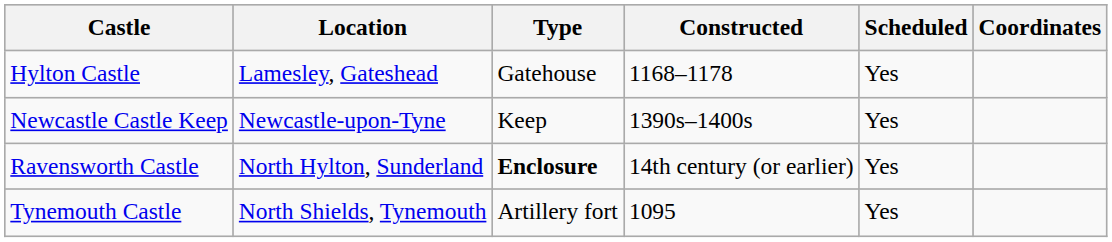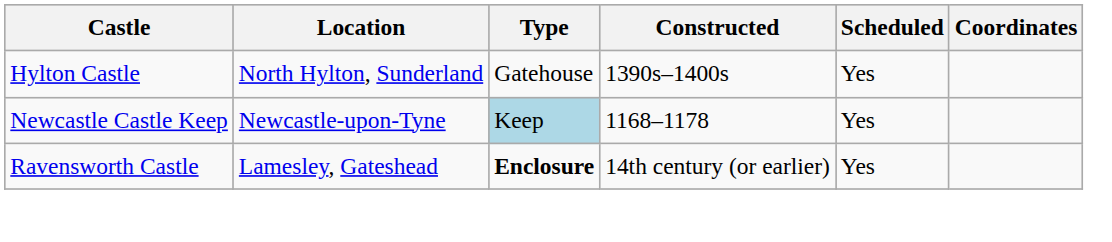Hylton Castle | Location: Lamesley, Gateshead -> North Hylton, Sunderland
Hylton Castle | Constructed: 1168–1178 -> 1390s–1400s
Newcastle Castle Keep | Type: no background -> lightblue background
Newcastle Castle Keep | Constructed: 1390s–1400s -> 1168–1178
Ravensworth Castle | Location: North Hylton, Sunderland -> Lamesley, Gateshead
- row: Tynemouth Castle | North Shields, Tynemouth | Artillery fort | 1095 | Yes
